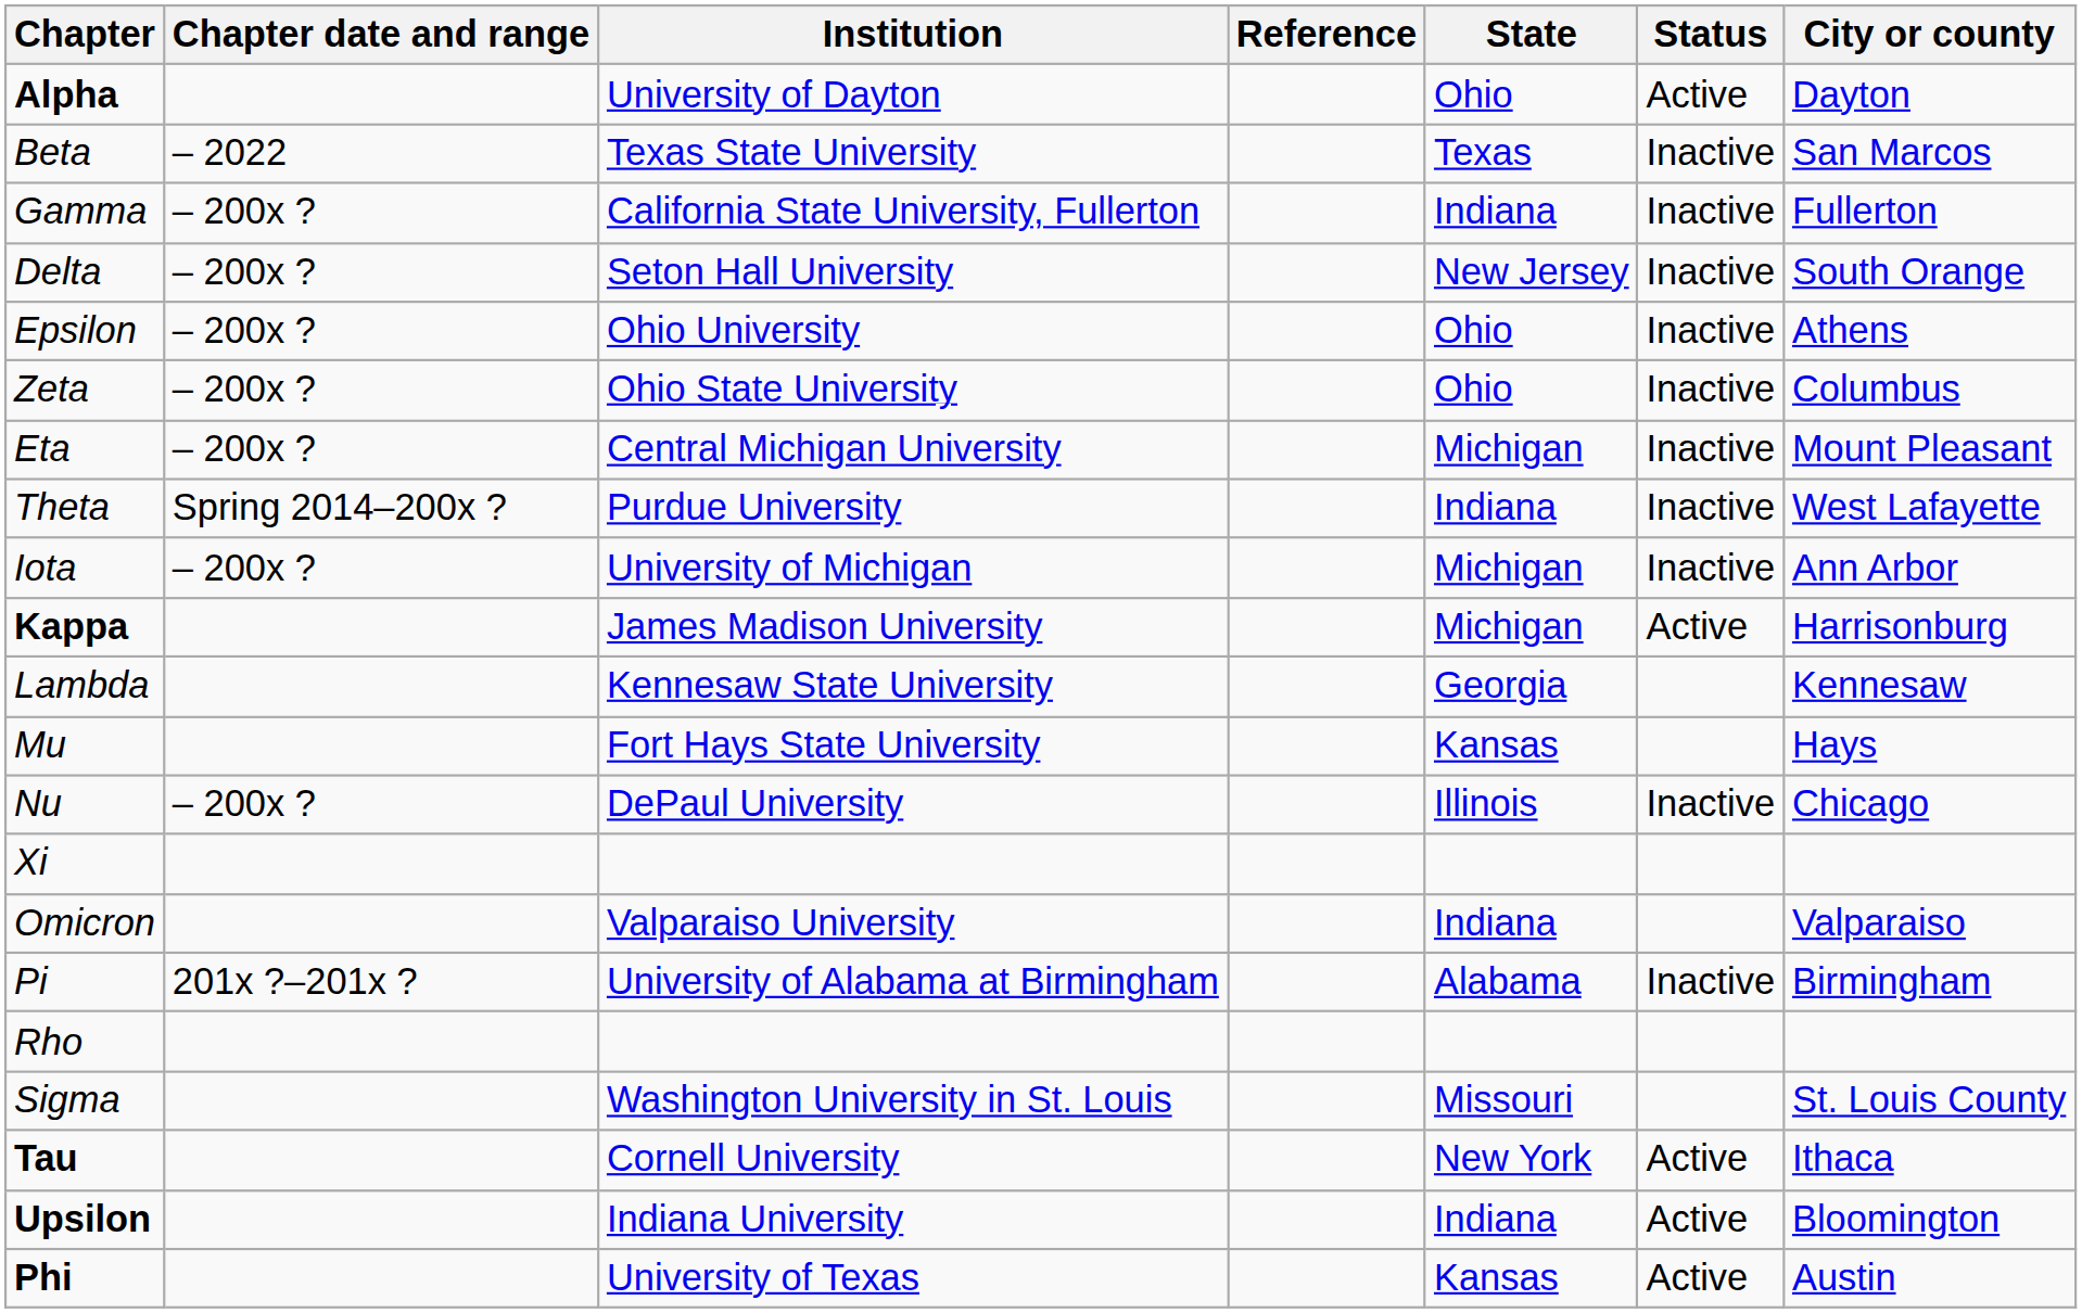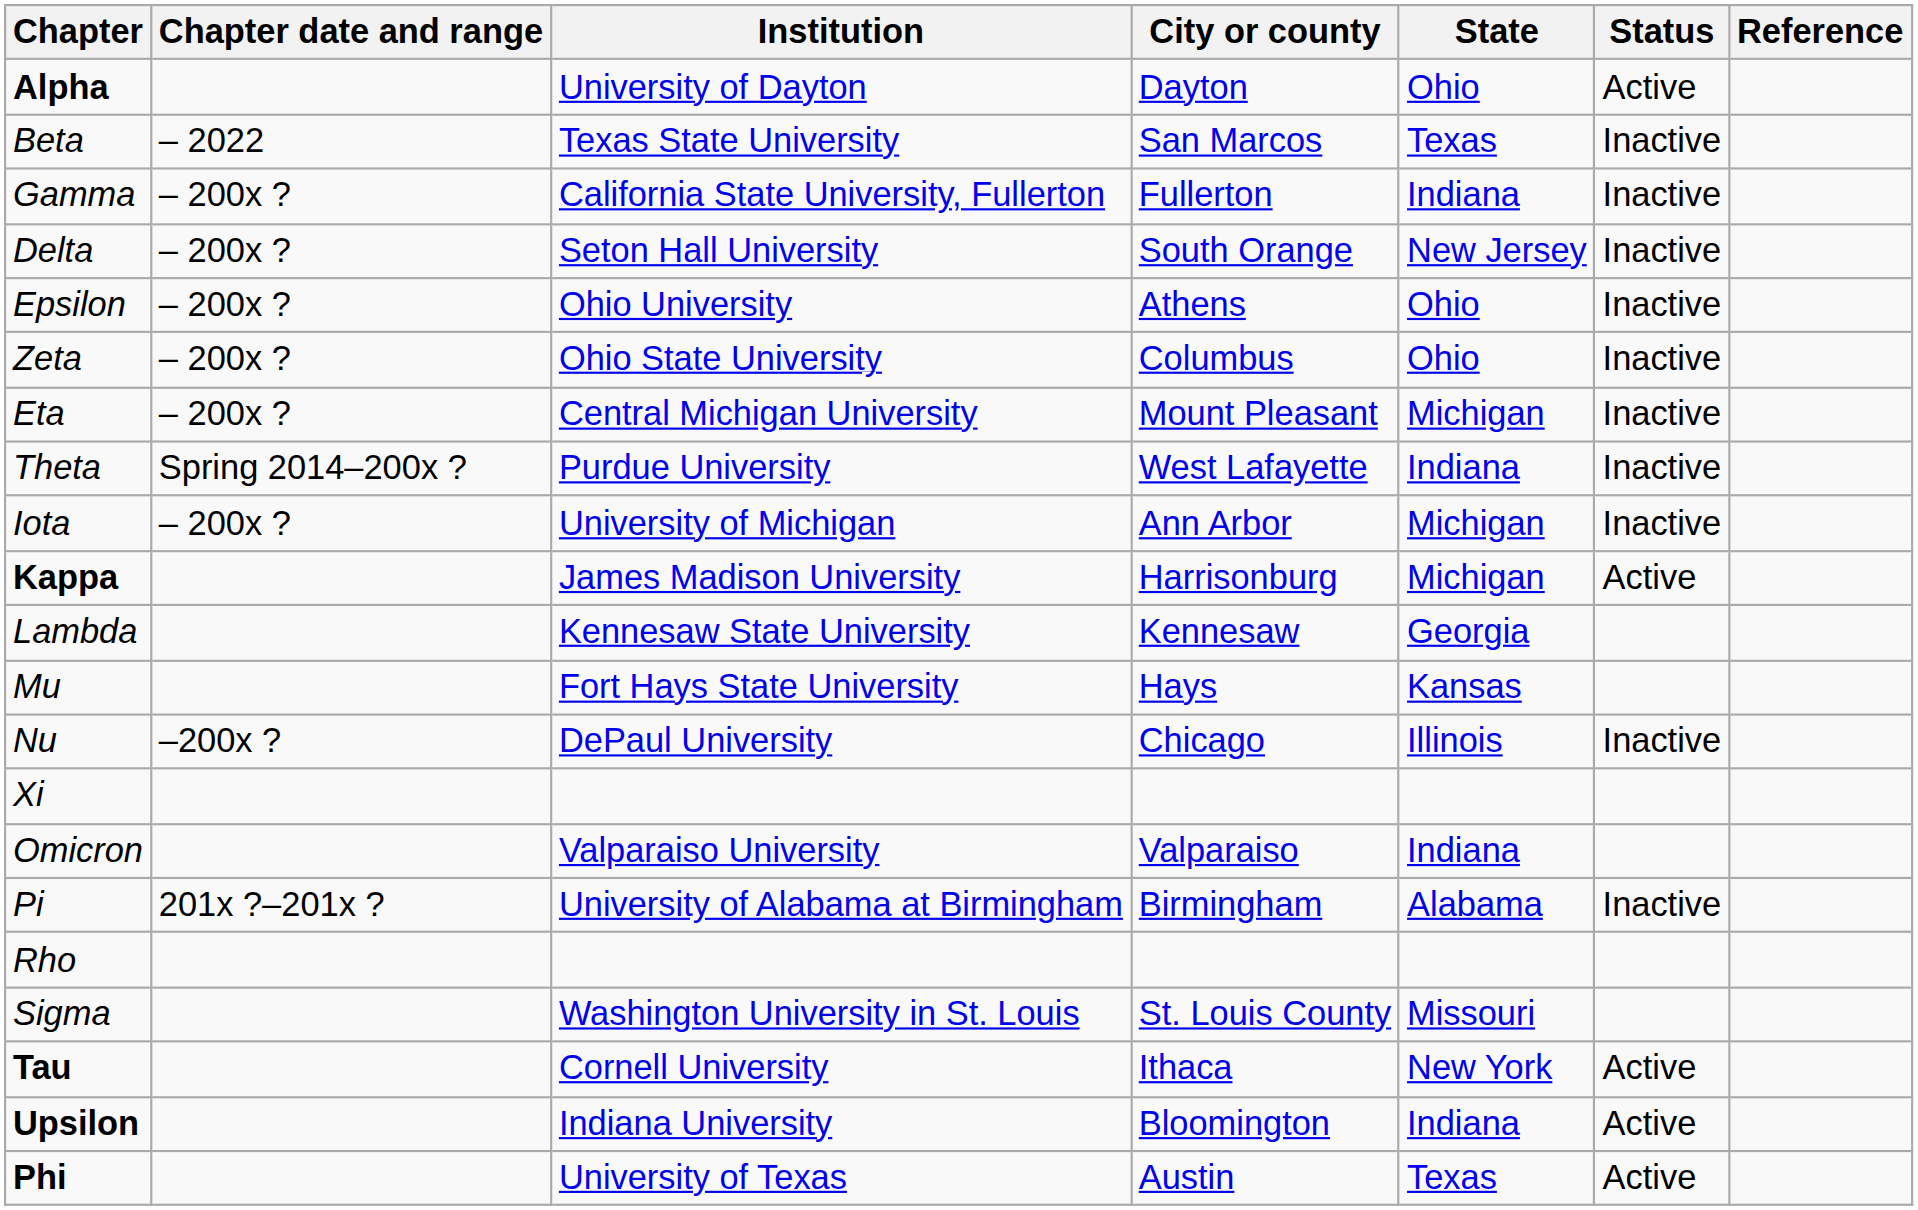columns swapped: City or county <-> Reference
Nu | Chapter date and range: – 200x ? -> –200x ?
Phi | State: Kansas -> Texas
